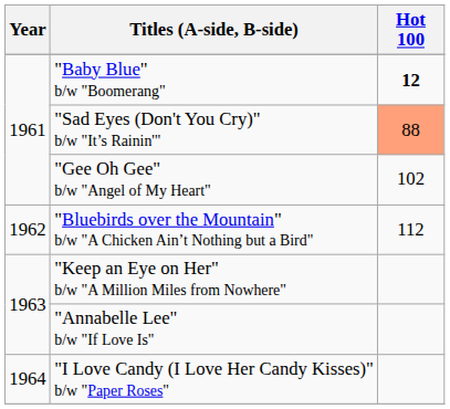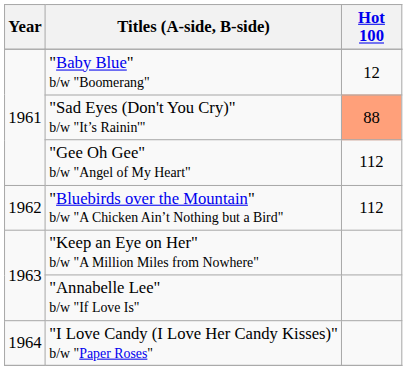"Baby Blue" b/w "Boomerang" | Hot 100: bold -> normal
"Gee Oh Gee" b/w "Angel of My Heart" | Hot 100: 102 -> 112
